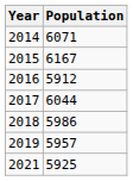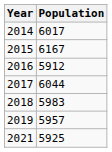2014 | Population: 6071 -> 6017
2018 | Population: 5986 -> 5983
